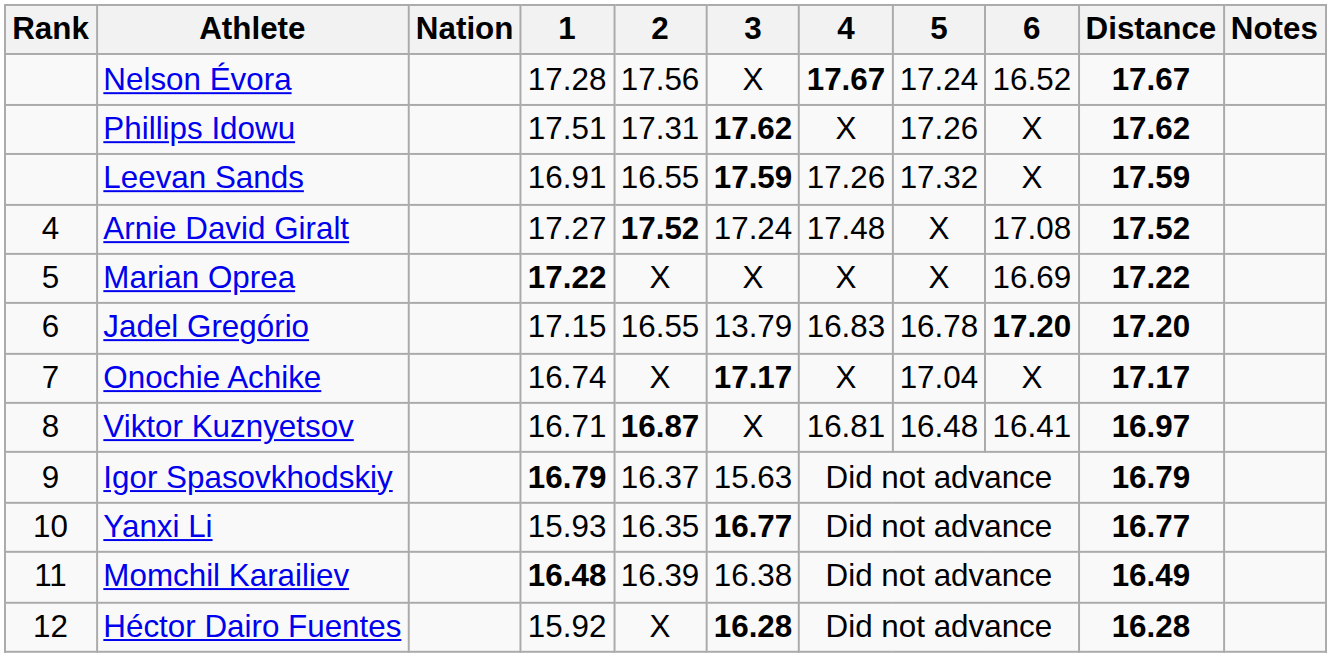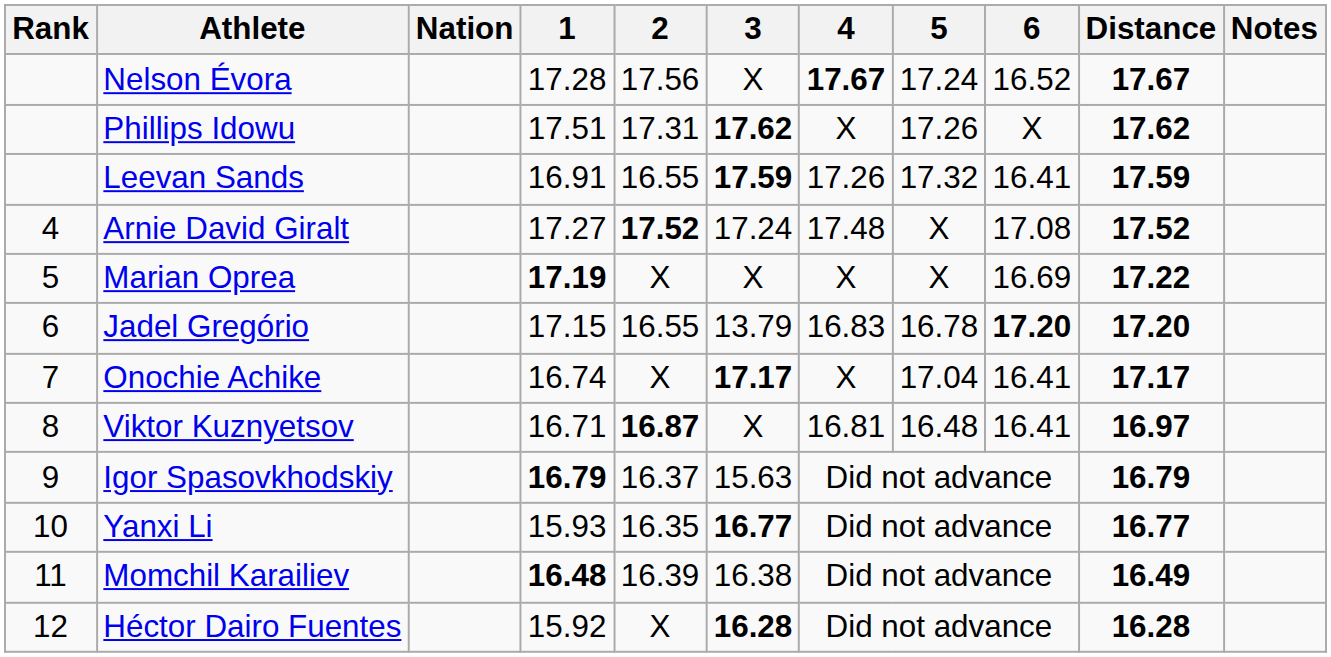Leevan Sands | 6: X -> 16.41
Marian Oprea | 1: 17.22 -> 17.19
Onochie Achike | 6: X -> 16.41
